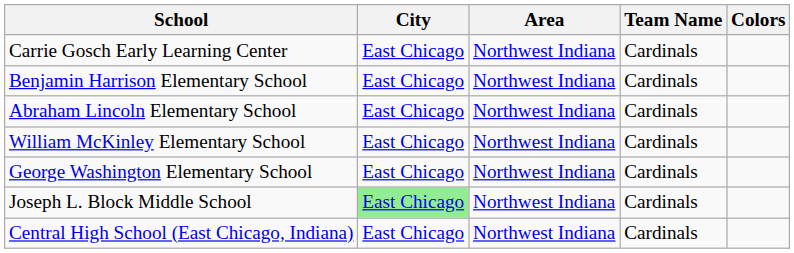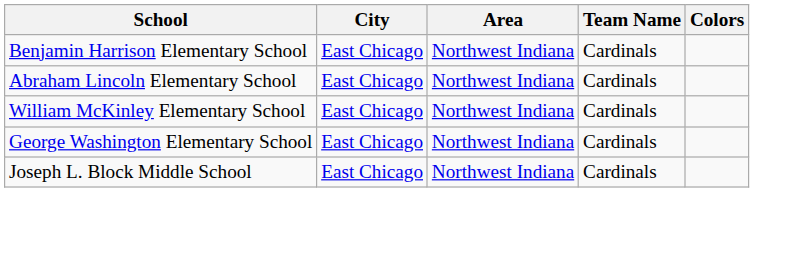- row: Carrie Gosch Early Learning Center | East Chicago | Northwest Indiana | Cardinals
Joseph L. Block Middle School | City: lightgreen background -> no background
- row: Central High School (East Chicago, Indiana) | East Chicago | Northwest Indiana | Cardinals
